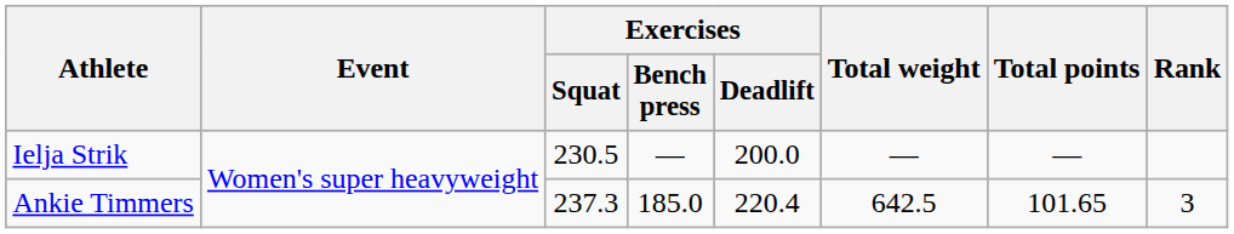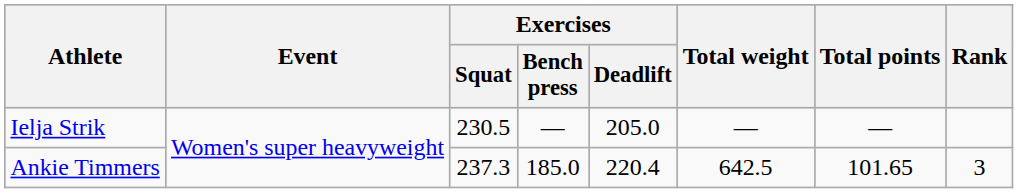Ielja Strik | Exercises / Deadlift: 200.0 -> 205.0
